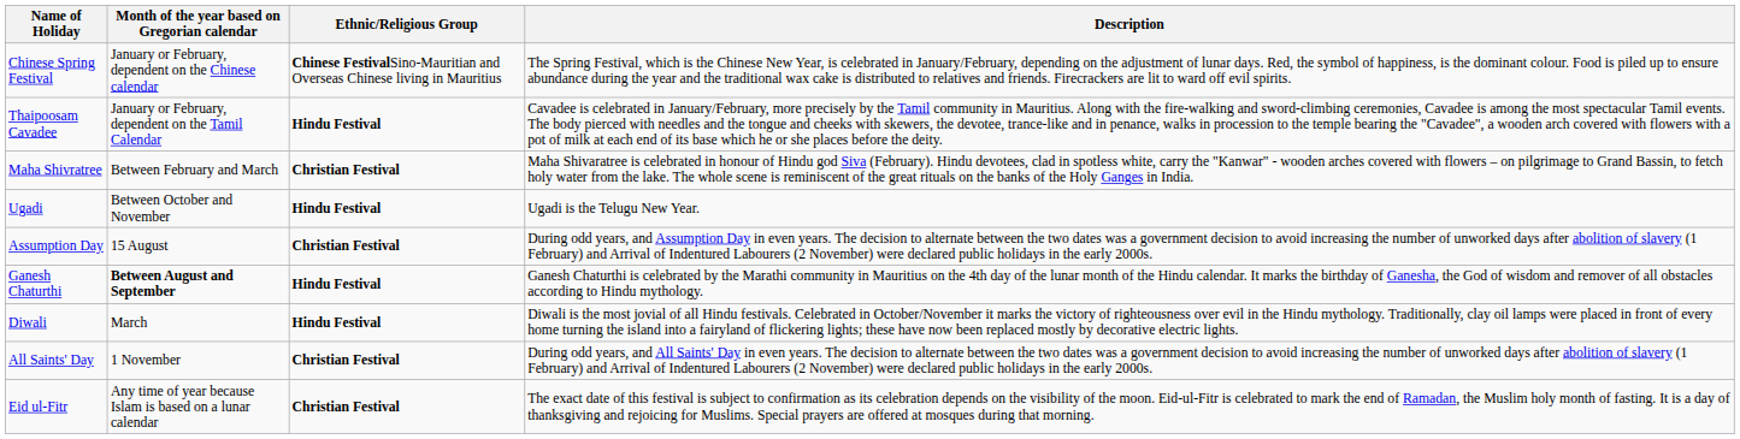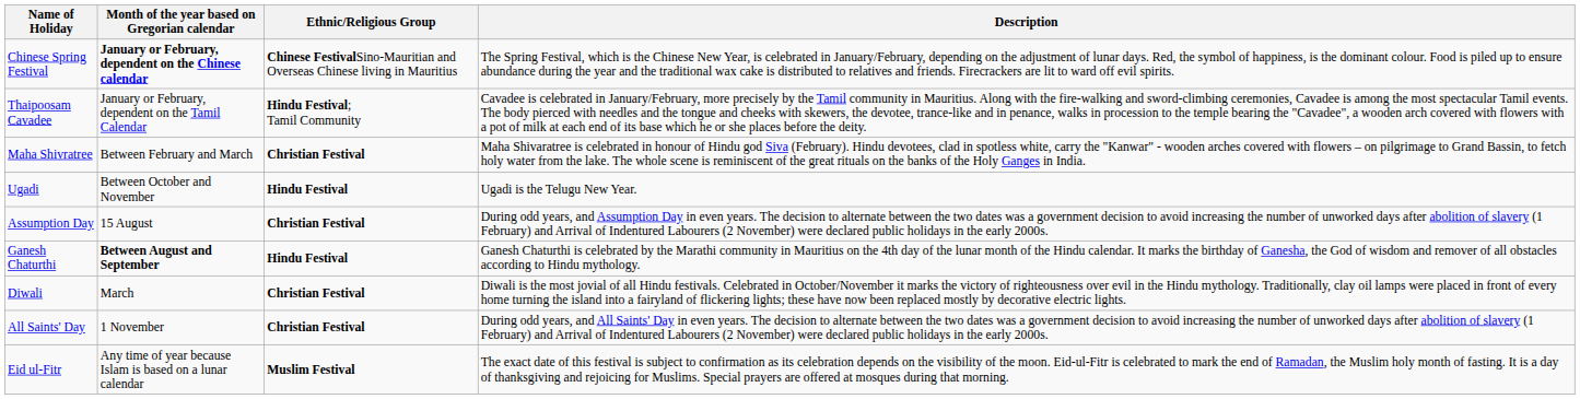Chinese Spring Festival | Month of the year based on Gregorian calendar: normal -> bold
Thaipoosam Cavadee | Ethnic/Religious Group: Hindu Festival -> Hindu Festival; Tamil Community
Diwali | Ethnic/Religious Group: Hindu Festival -> Christian Festival
Eid ul-Fitr | Ethnic/Religious Group: Christian Festival -> Muslim Festival
